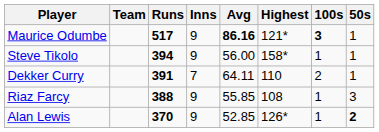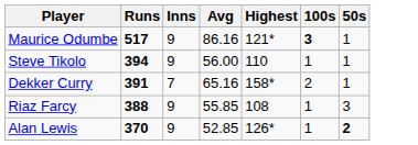- column: Team
Maurice Odumbe | Avg: bold -> normal
Steve Tikolo | Highest: 158* -> 110
Dekker Curry | Avg: 64.11 -> 65.16
Dekker Curry | Highest: 110 -> 158*
